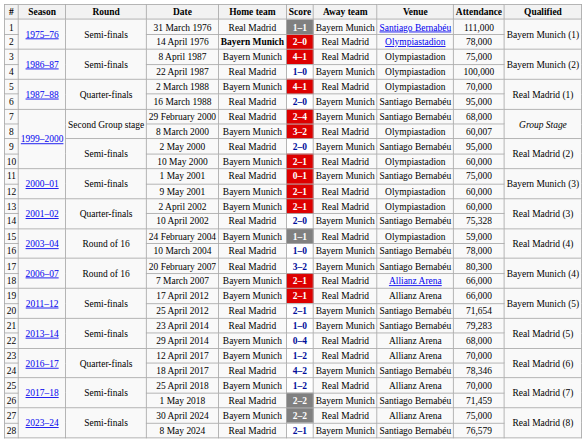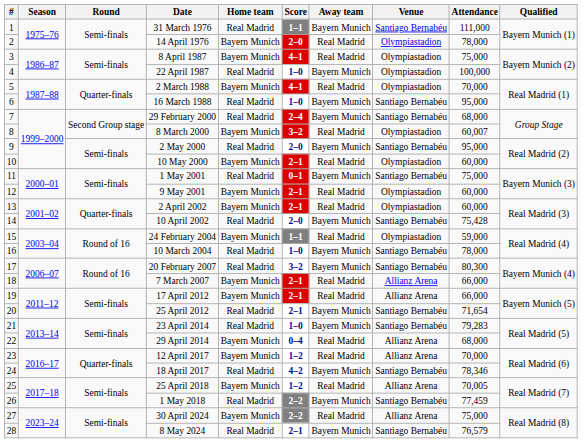14 April 1976 | Home team: bold -> normal
16 March 1988 | Score: 2–0 -> 1–0
10 April 2002 | Attendance: 75,328 -> 75,428
25 April 2018 | Attendance: 70,000 -> 70,005
1 May 2018 | Attendance: 71,459 -> 77,459
